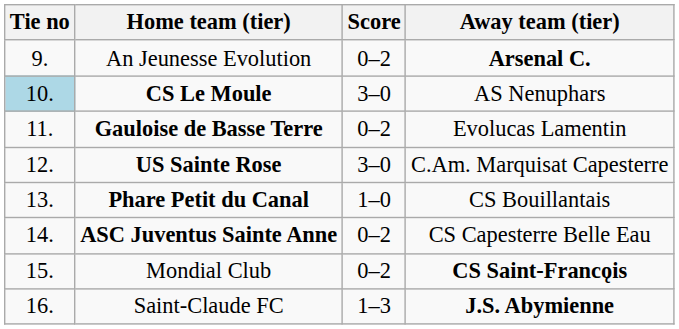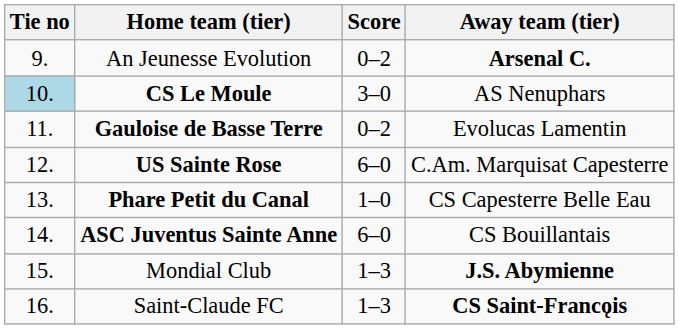US Sainte Rose | Score: 3–0 -> 6–0
Phare Petit du Canal | Away team (tier): CS Bouillantais -> CS Capesterre Belle Eau
ASC Juventus Sainte Anne | Score: 0–2 -> 6–0
ASC Juventus Sainte Anne | Away team (tier): CS Capesterre Belle Eau -> CS Bouillantais
Mondial Club | Score: 0–2 -> 1–3
Mondial Club | Away team (tier): CS Saint-Francǫis -> J.S. Abymienne
Saint-Claude FC | Away team (tier): J.S. Abymienne -> CS Saint-Francǫis
